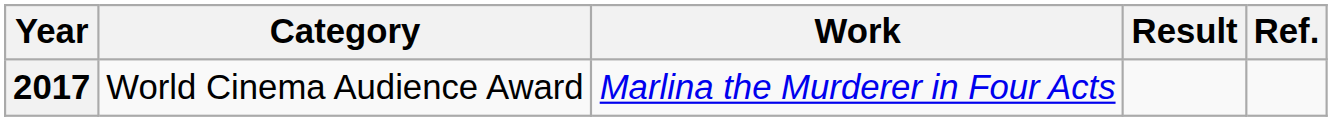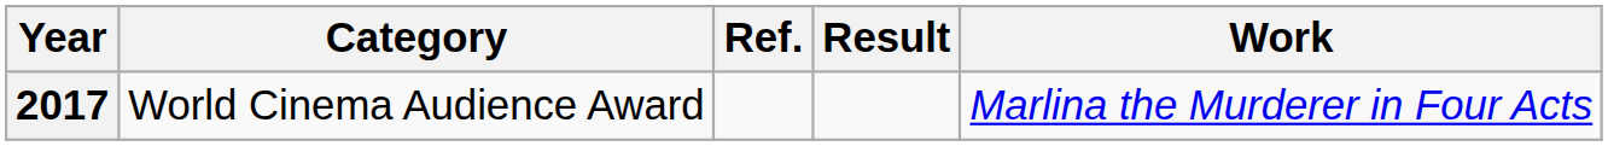columns swapped: Work <-> Ref.
